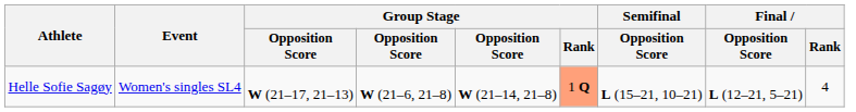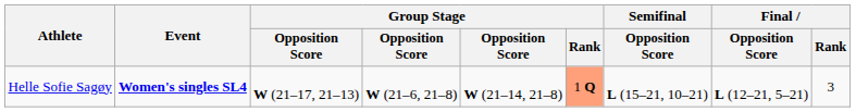Helle Sofie Sagøy | Event: normal -> bold
Helle Sofie Sagøy | Final / Rank: 4 -> 3
